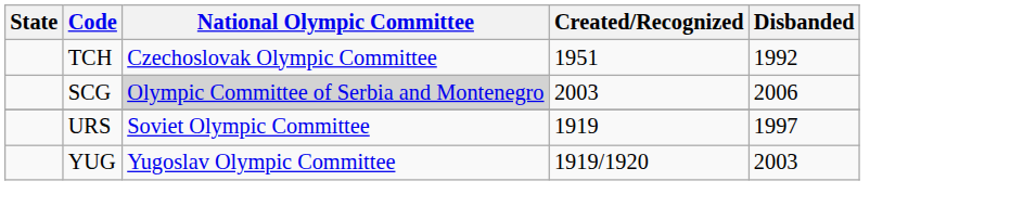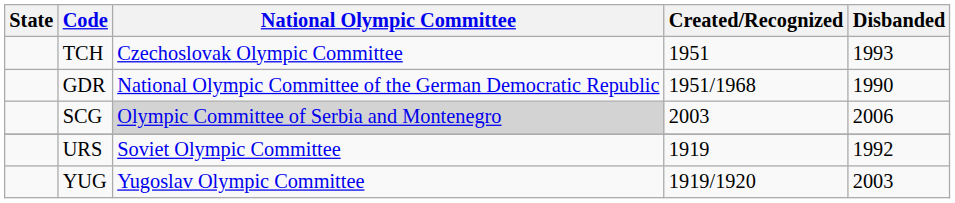TCH | Disbanded: 1992 -> 1993
+ row: GDR | National Olympic Committee of the German Democratic Republic | 1951/1968 | 1990
URS | Disbanded: 1997 -> 1992
